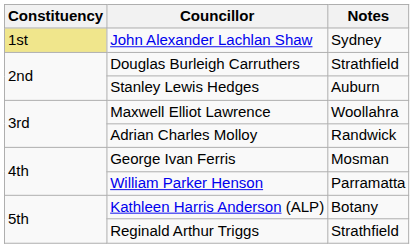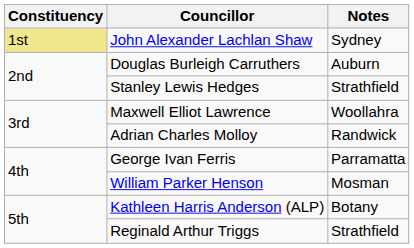Douglas Burleigh Carruthers | Notes: Strathfield -> Auburn
Stanley Lewis Hedges | Notes: Auburn -> Strathfield
George Ivan Ferris | Notes: Mosman -> Parramatta
William Parker Henson | Notes: Parramatta -> Mosman
